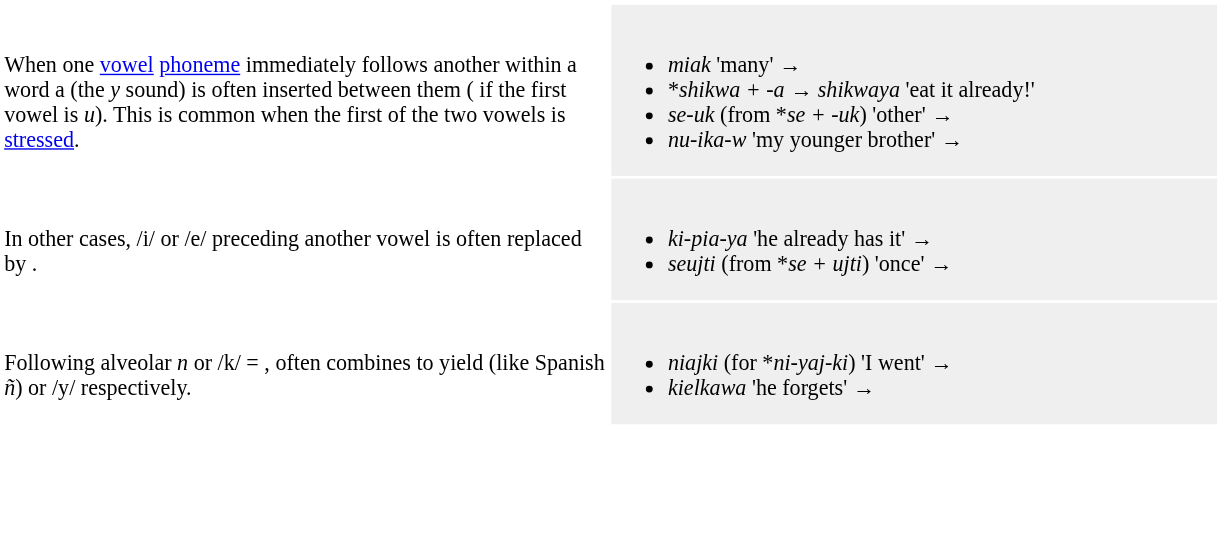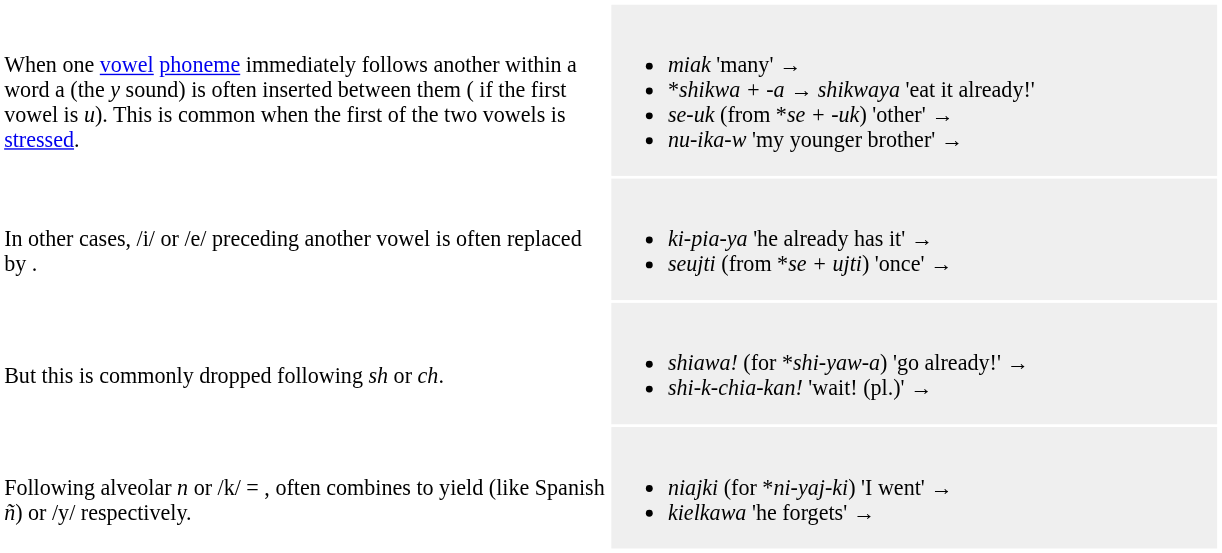+ row: But this is commonly dropped following sh or ch. | shiawa! (for *shi-yaw-a) 'go already!' → shi-k-chia-kan! 'wait! (pl.)' →
